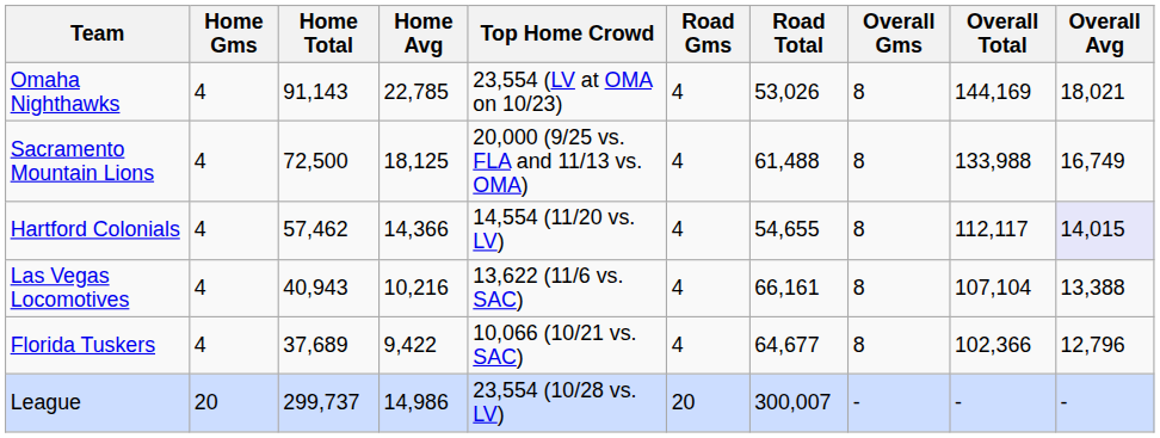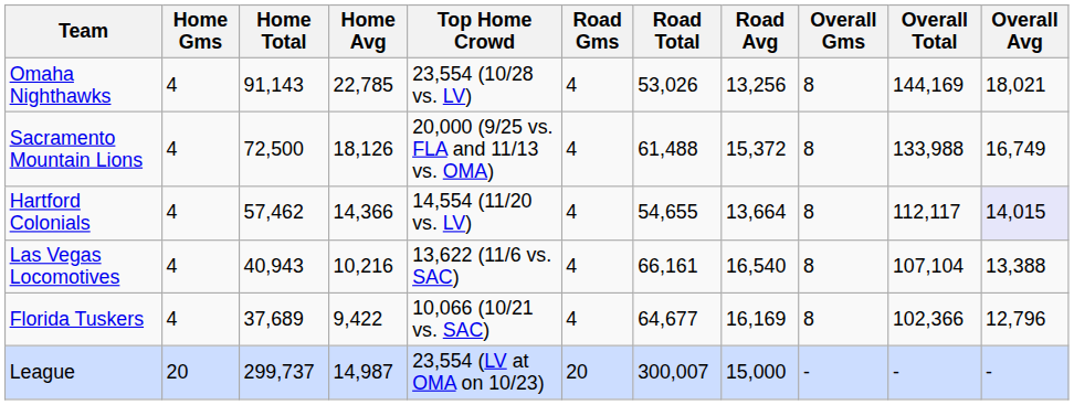+ column: Road Avg | 13,256 | 15,372 | 13,664 | 16,540 | 16,169 | 15,000
Omaha Nighthawks | Top Home Crowd: 23,554 (LV at OMA on 10/23) -> 23,554 (10/28 vs. LV)
Sacramento Mountain Lions | Home Avg: 18,125 -> 18,126
League | Home Avg: 14,986 -> 14,987
League | Top Home Crowd: 23,554 (10/28 vs. LV) -> 23,554 (LV at OMA on 10/23)
